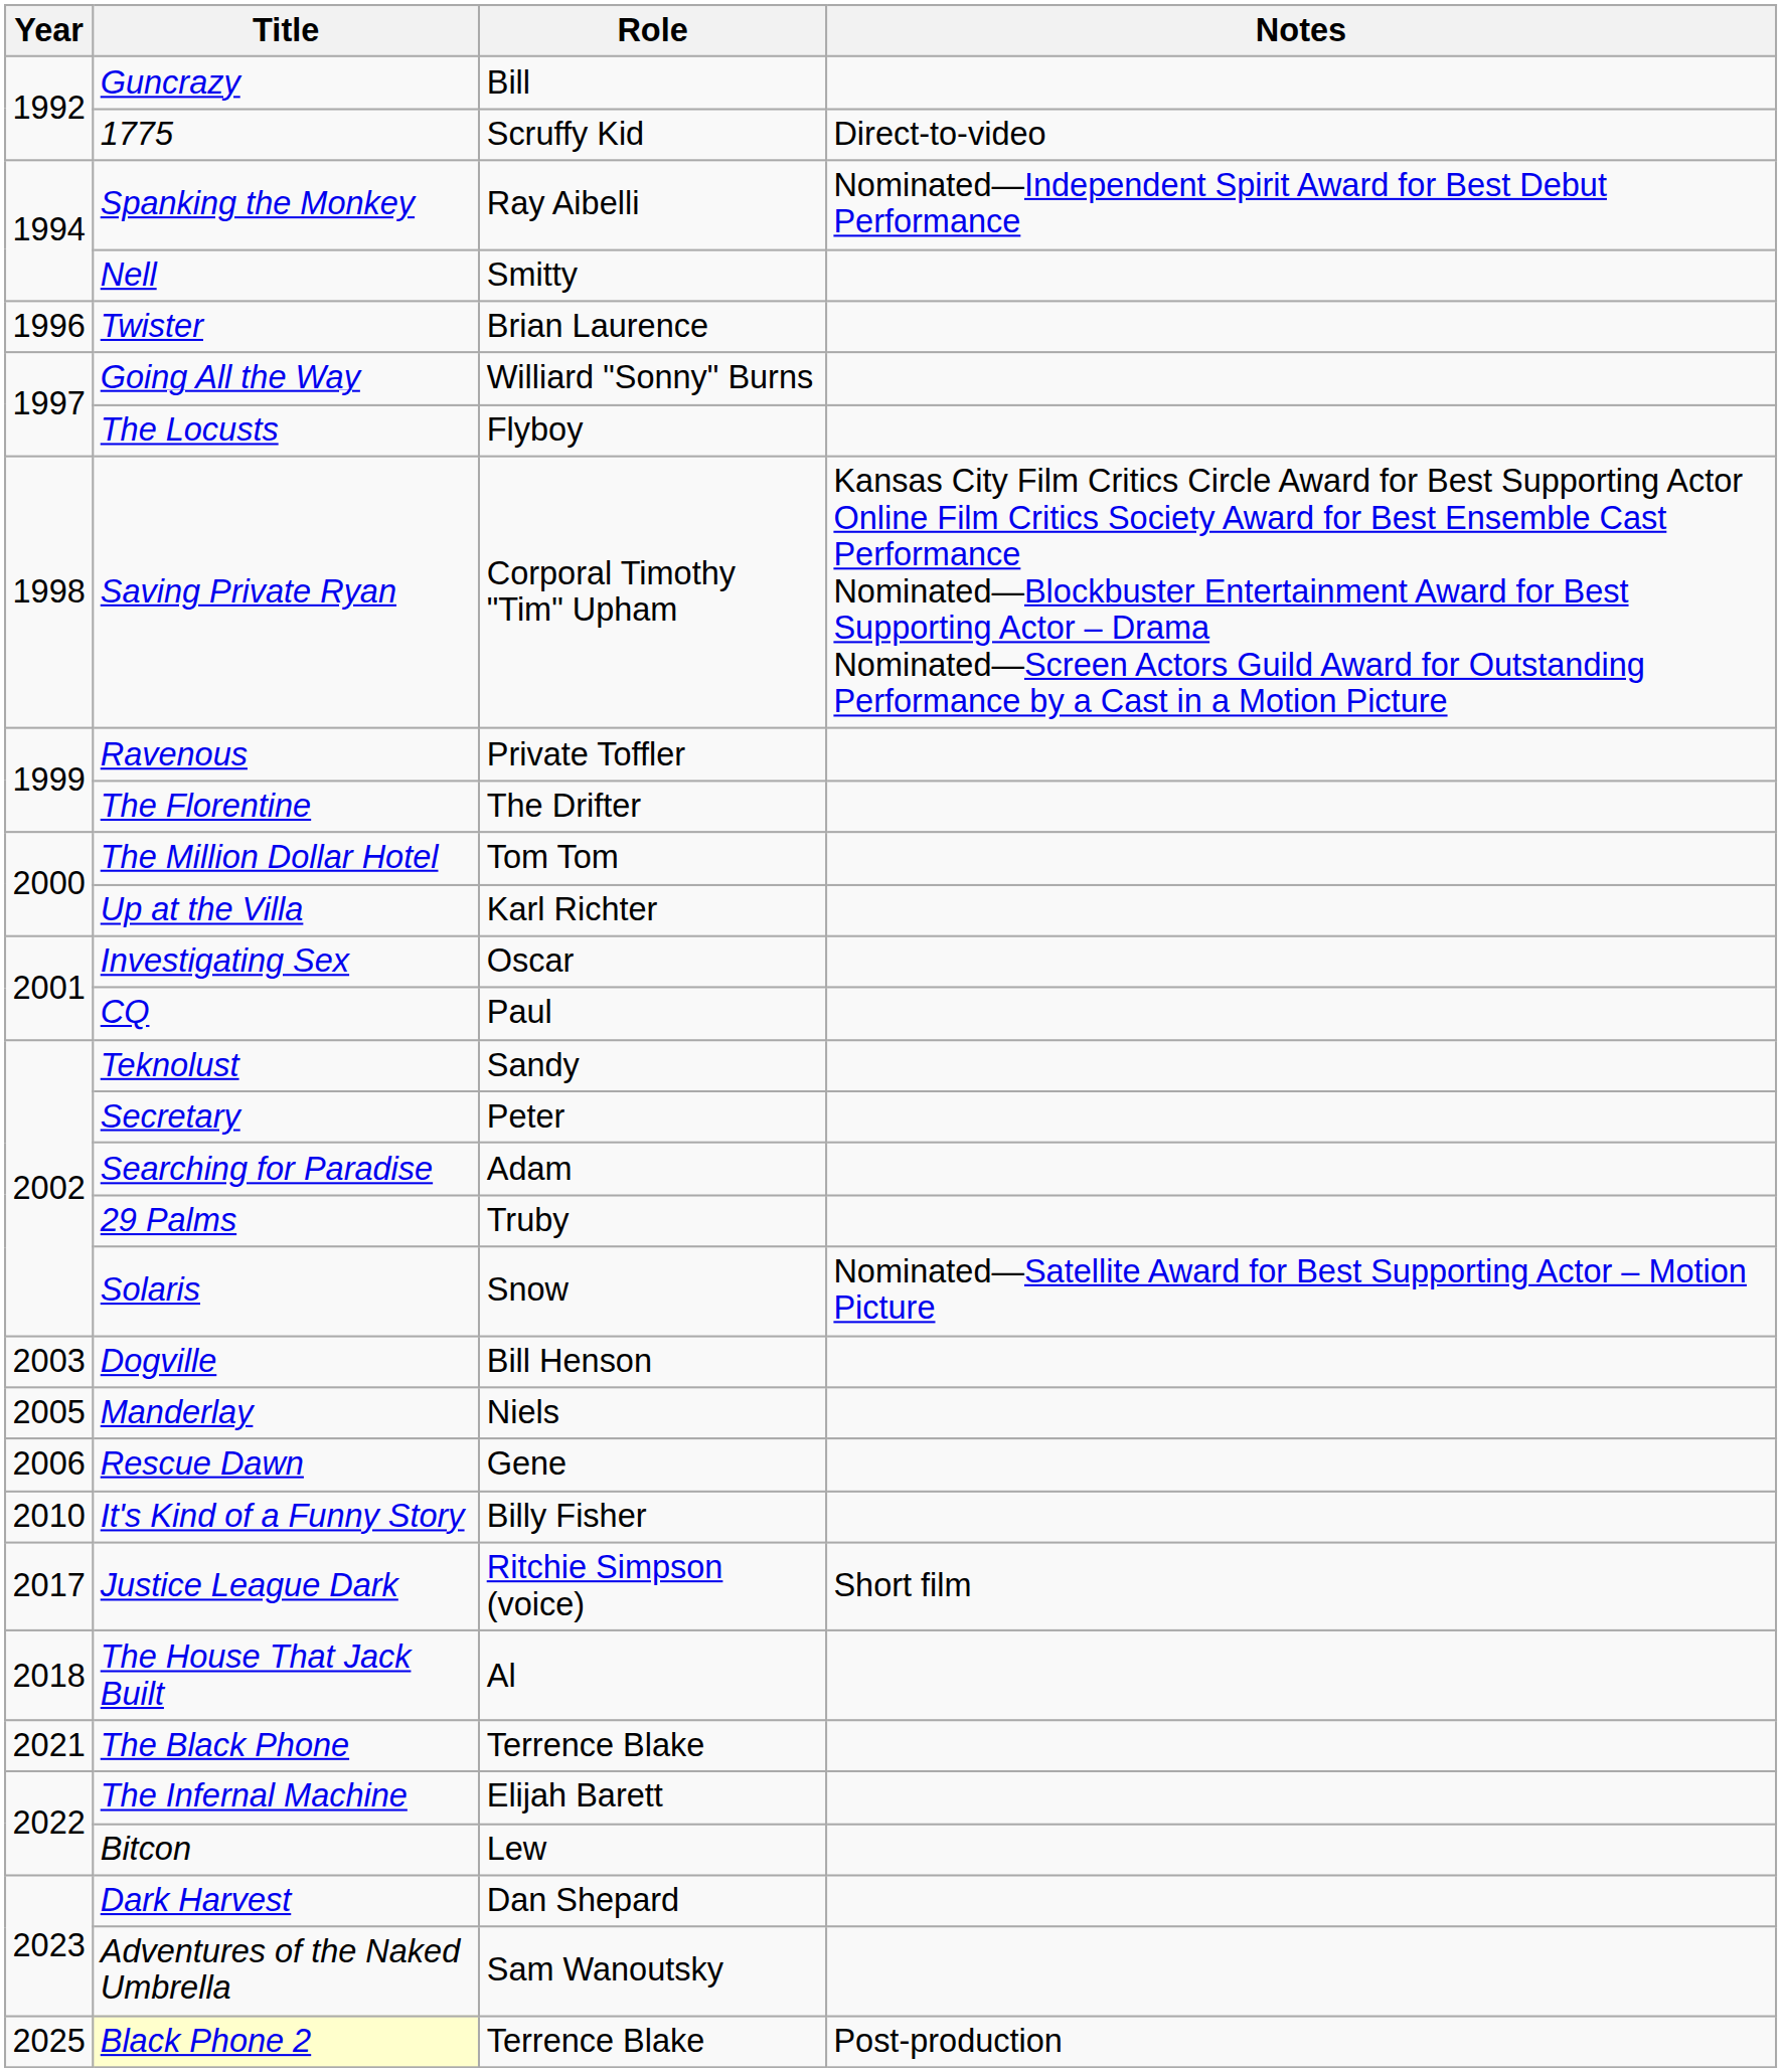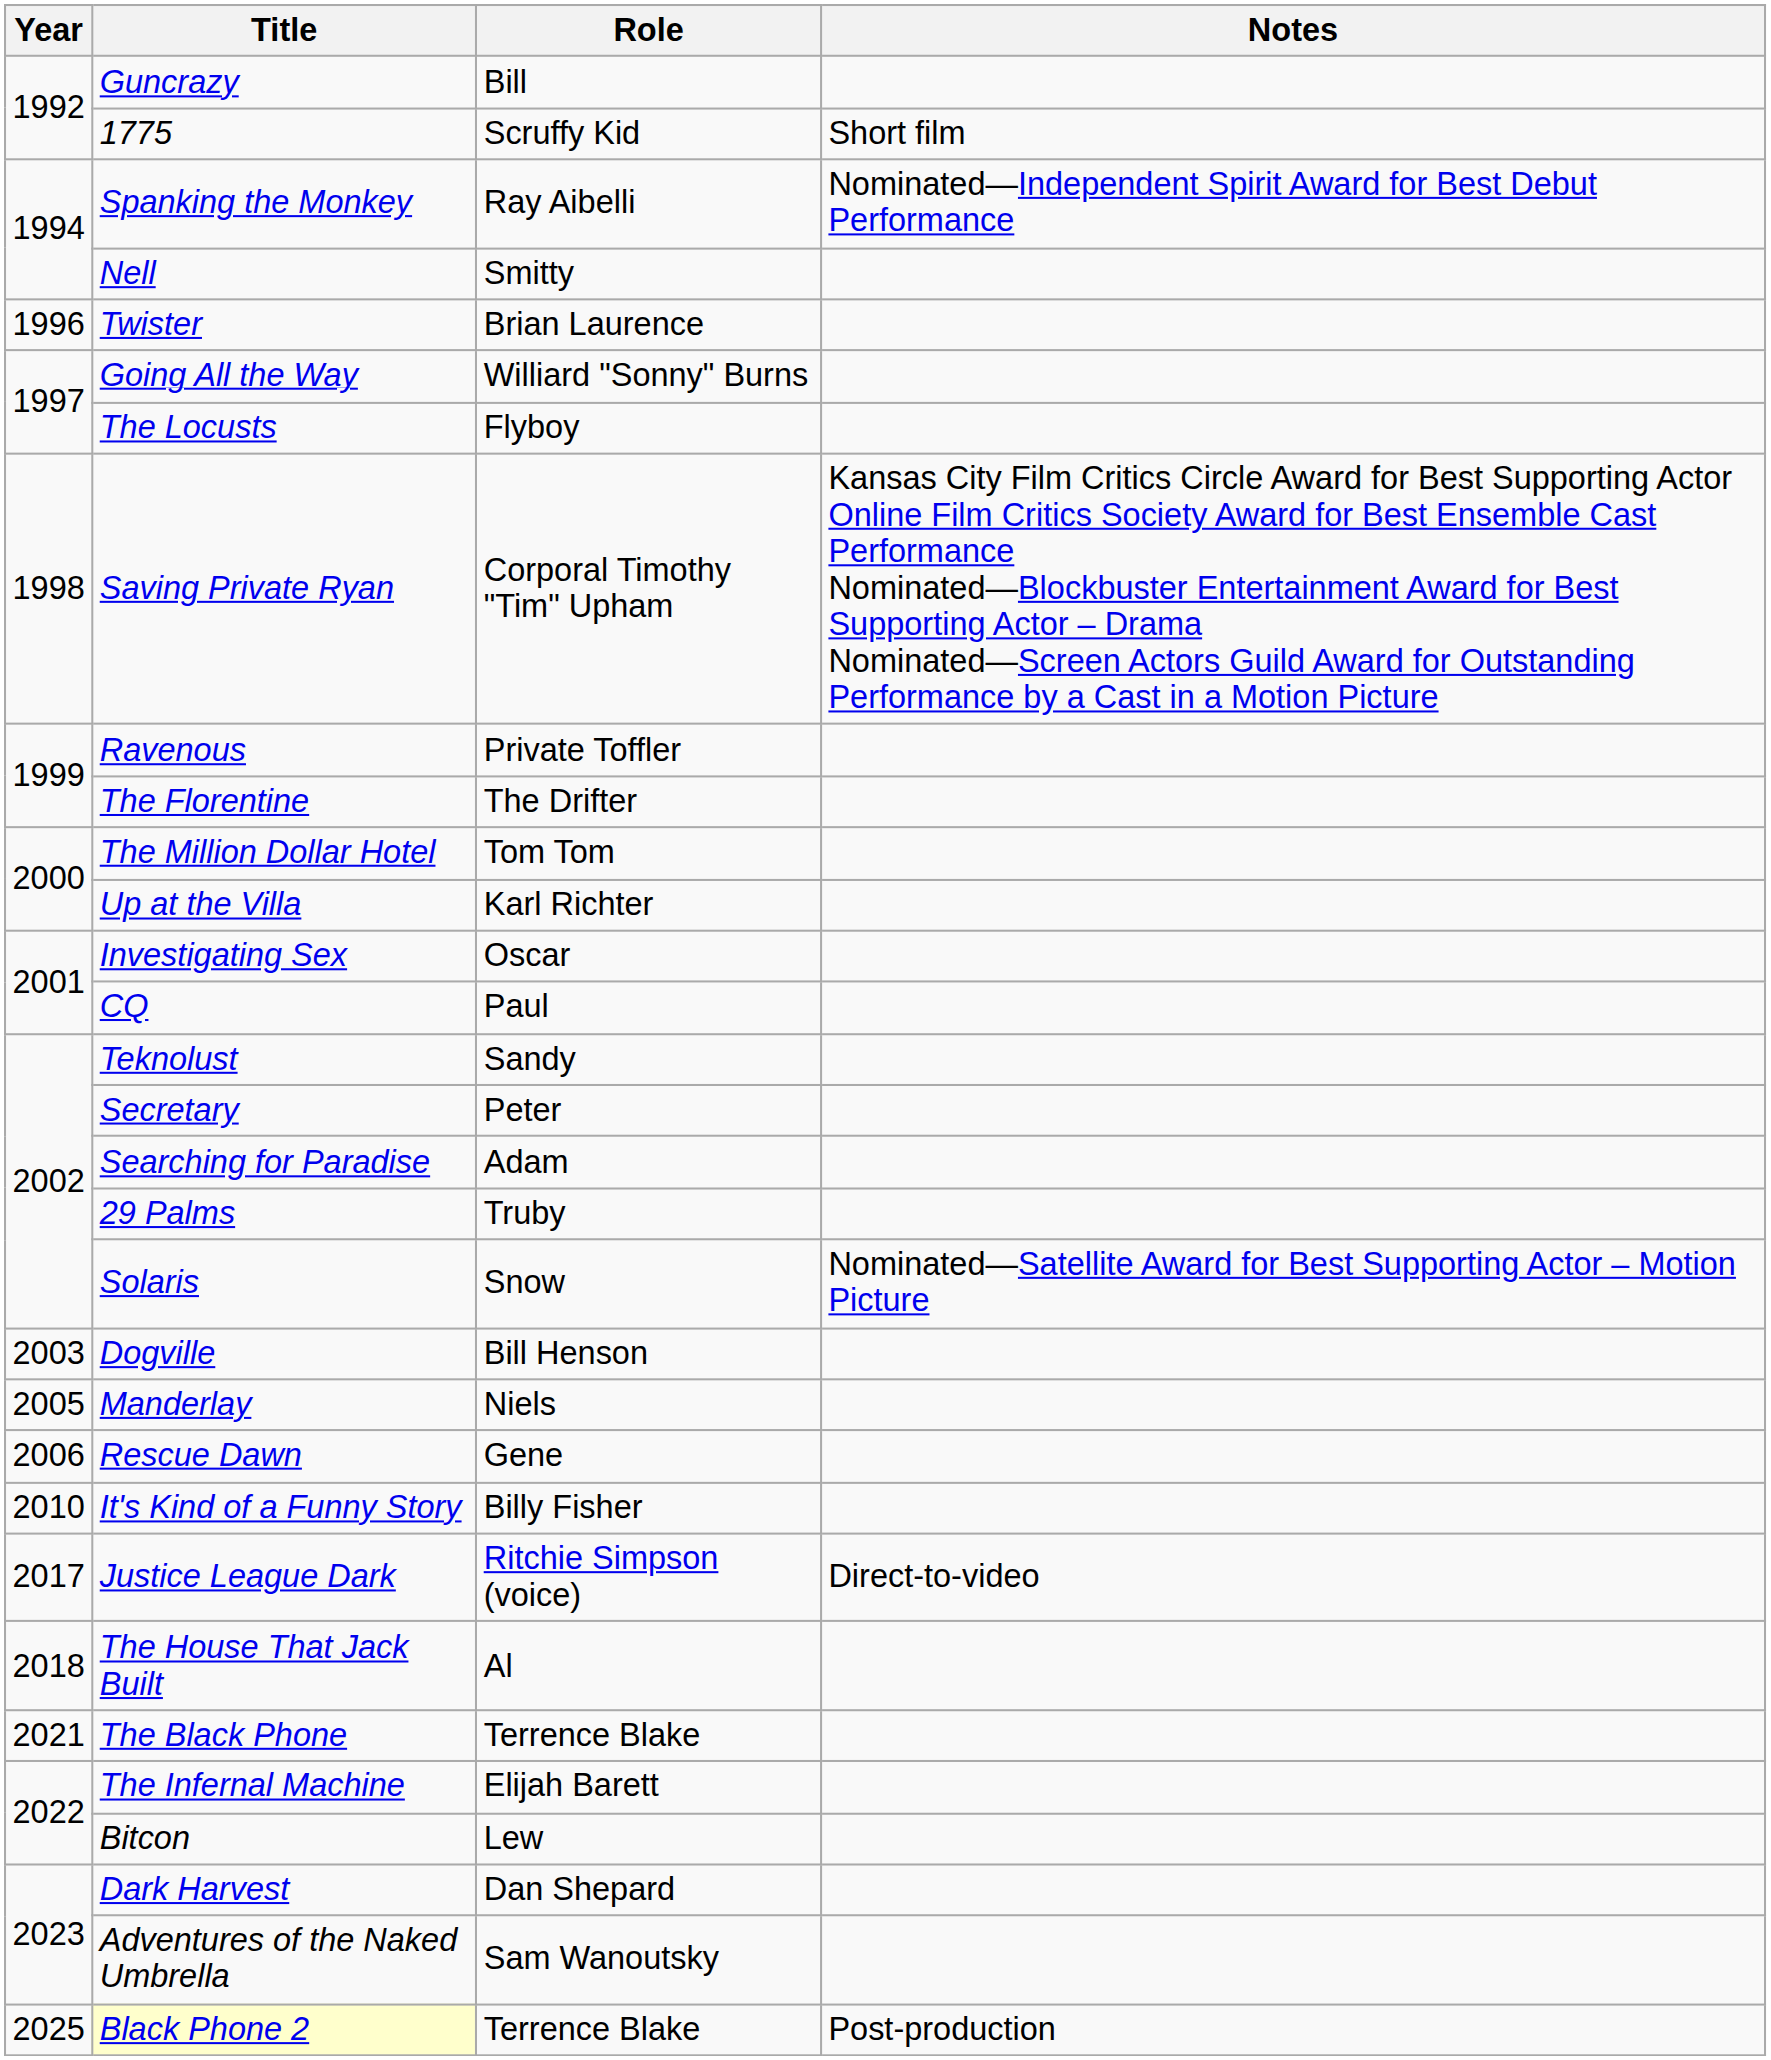1775 | Notes: Direct-to-video -> Short film
Justice League Dark | Notes: Short film -> Direct-to-video
